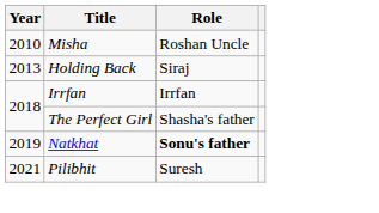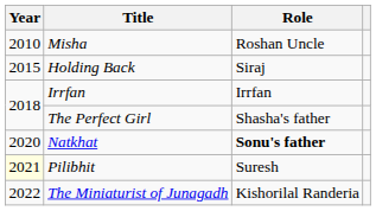Holding Back | Year: 2013 -> 2015
Natkhat | Year: 2019 -> 2020
Pilibhit | Year: no background -> lightyellow background
+ row: 2022 | The Miniaturist of Junagadh | Kishorilal Randeria
